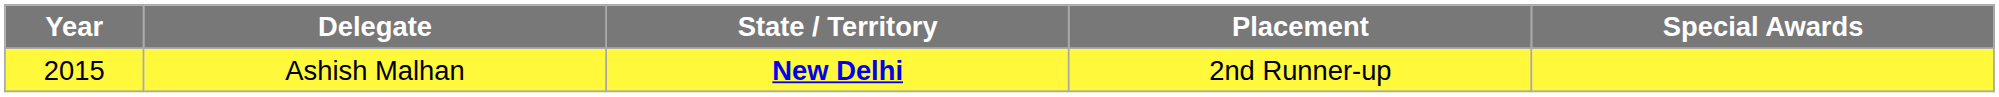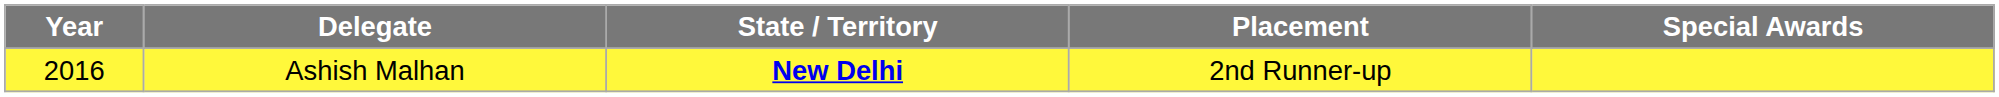Ashish Malhan | Year: 2015 -> 2016
